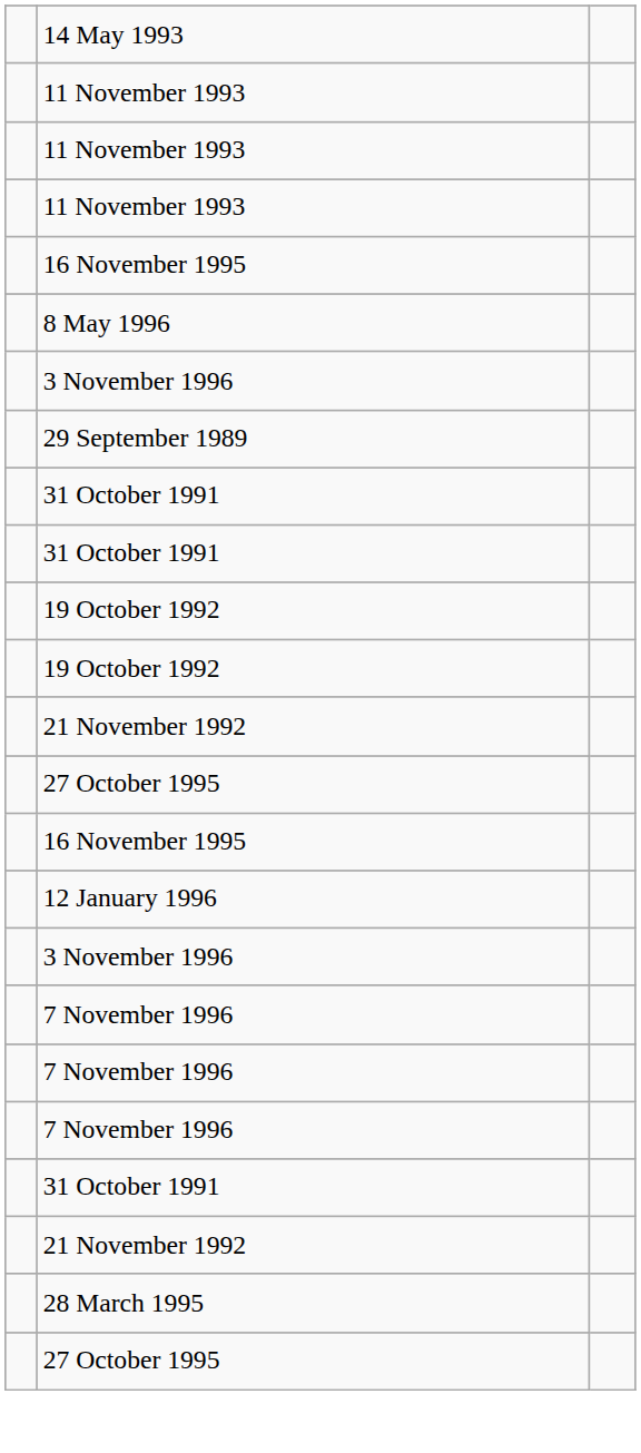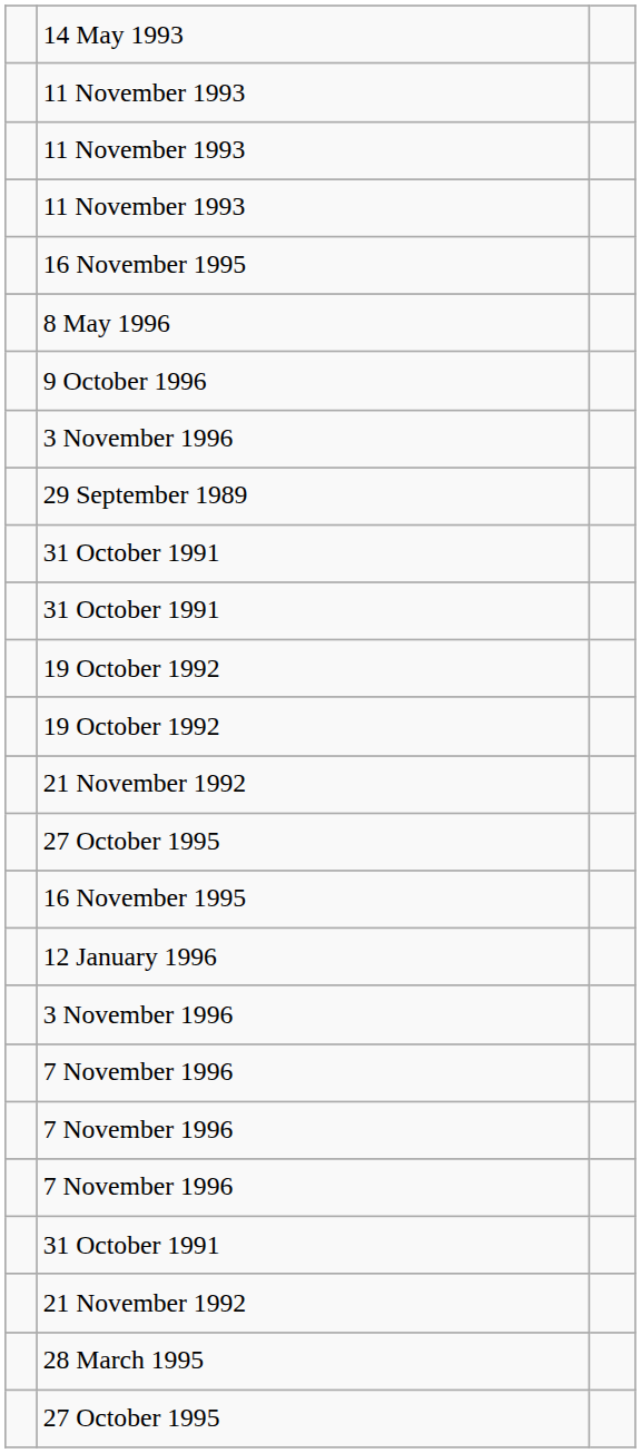+ row: 9 October 1996
